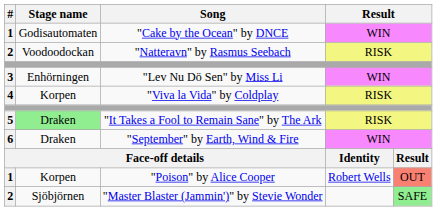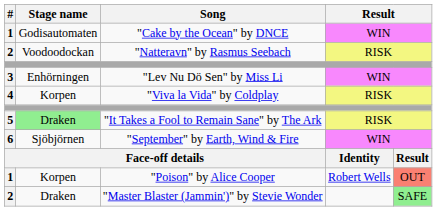"September" by Earth, Wind & Fire | Stage name: Draken -> Sjöbjörnen
"Master Blaster (Jammin')" by Stevie Wonder | Stage name: Sjöbjörnen -> Draken
